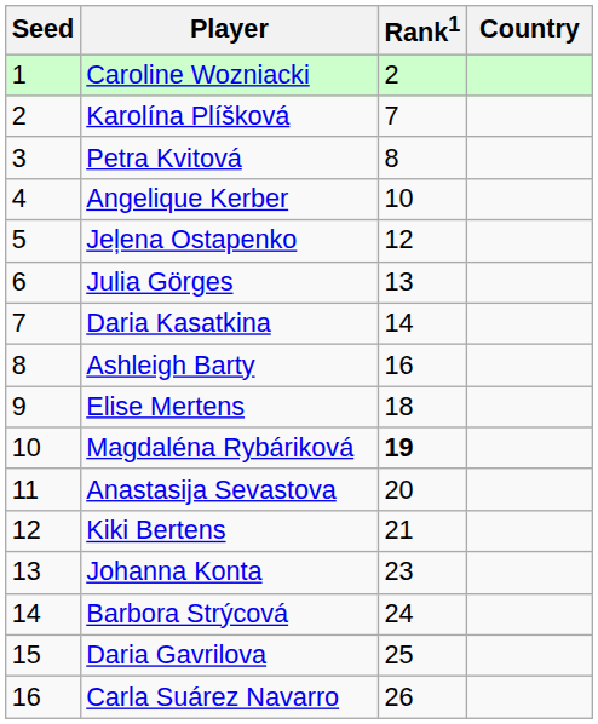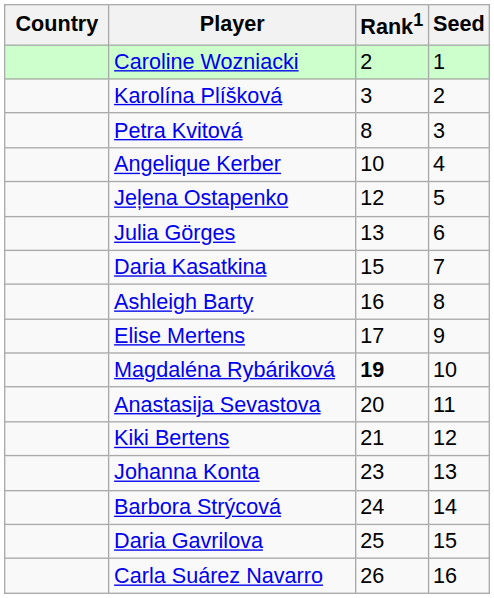columns swapped: Country <-> Seed
Karolína Plíšková | Rank1: 7 -> 3
Daria Kasatkina | Rank1: 14 -> 15
Elise Mertens | Rank1: 18 -> 17
